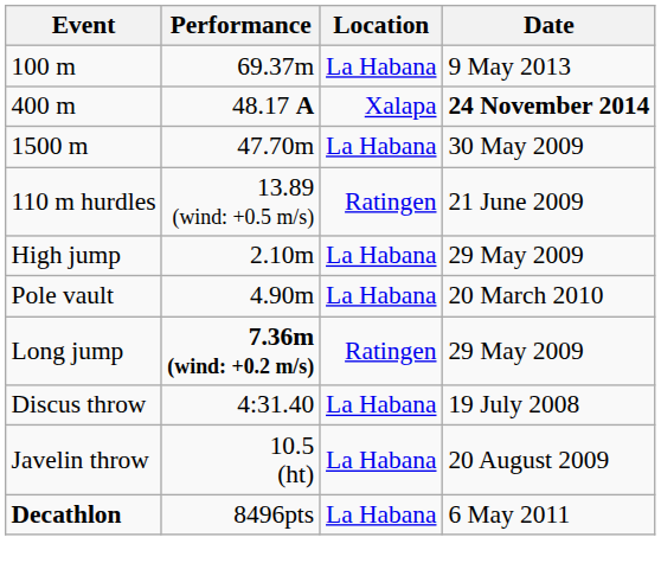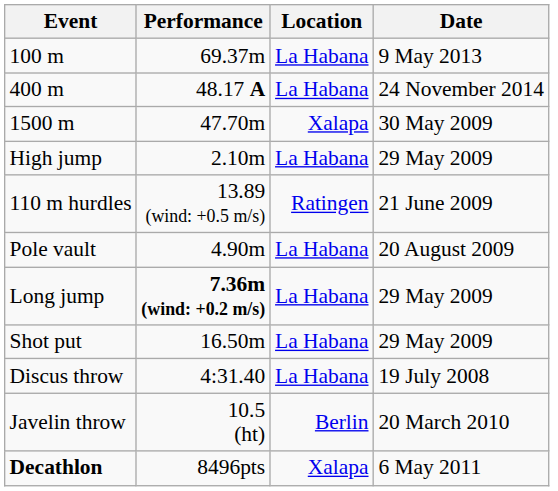400 m | Location: Xalapa -> La Habana
400 m | Date: bold -> normal
1500 m | Location: La Habana -> Xalapa
rows swapped: 110 m hurdles <-> High jump
Pole vault | Date: 20 March 2010 -> 20 August 2009
Long jump | Location: Ratingen -> La Habana
+ row: Shot put | 16.50m | La Habana | 29 May 2009
Javelin throw | Location: La Habana -> Berlin
Javelin throw | Date: 20 August 2009 -> 20 March 2010
Decathlon | Location: La Habana -> Xalapa
